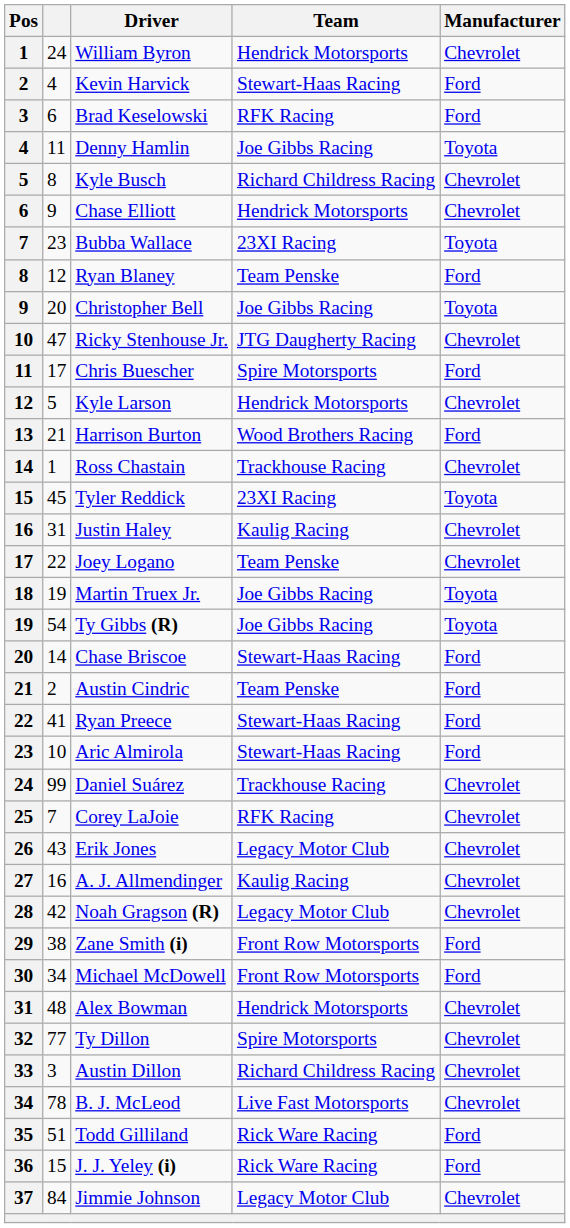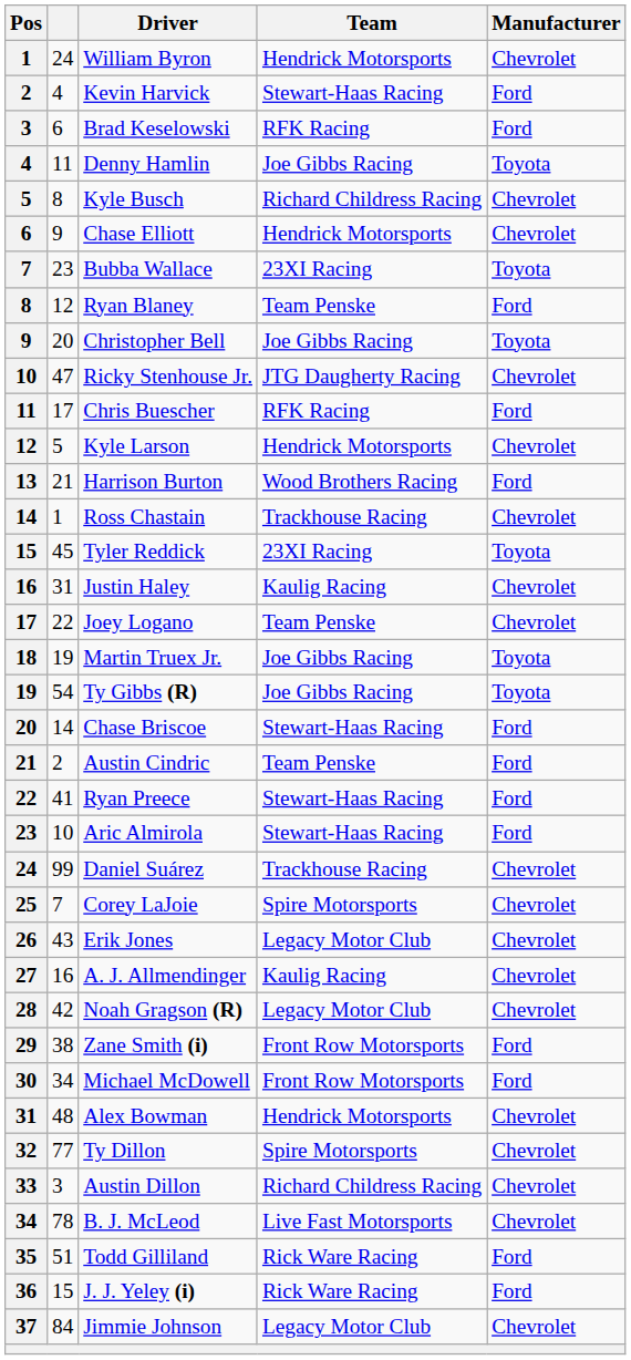Chris Buescher | Team: Spire Motorsports -> RFK Racing
Corey LaJoie | Team: RFK Racing -> Spire Motorsports
